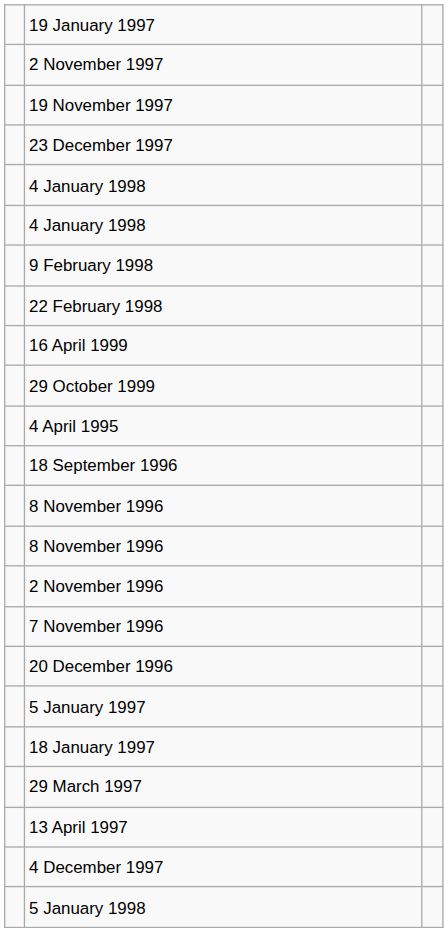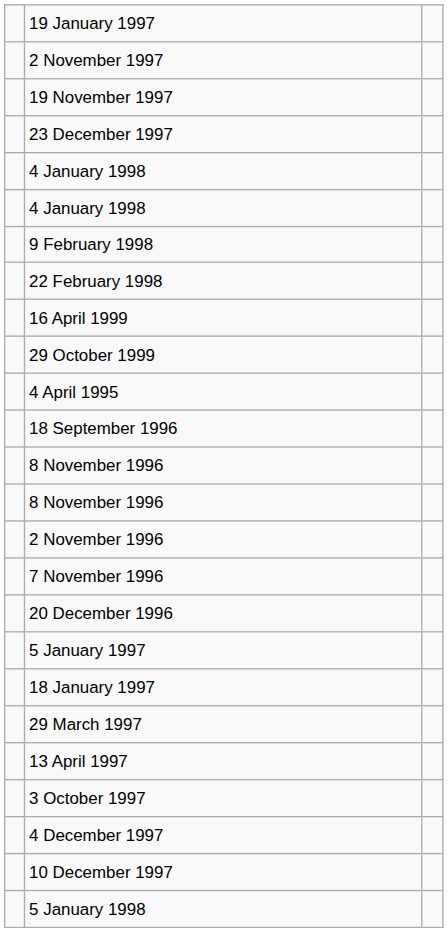+ row: 3 October 1997
+ row: 10 December 1997
